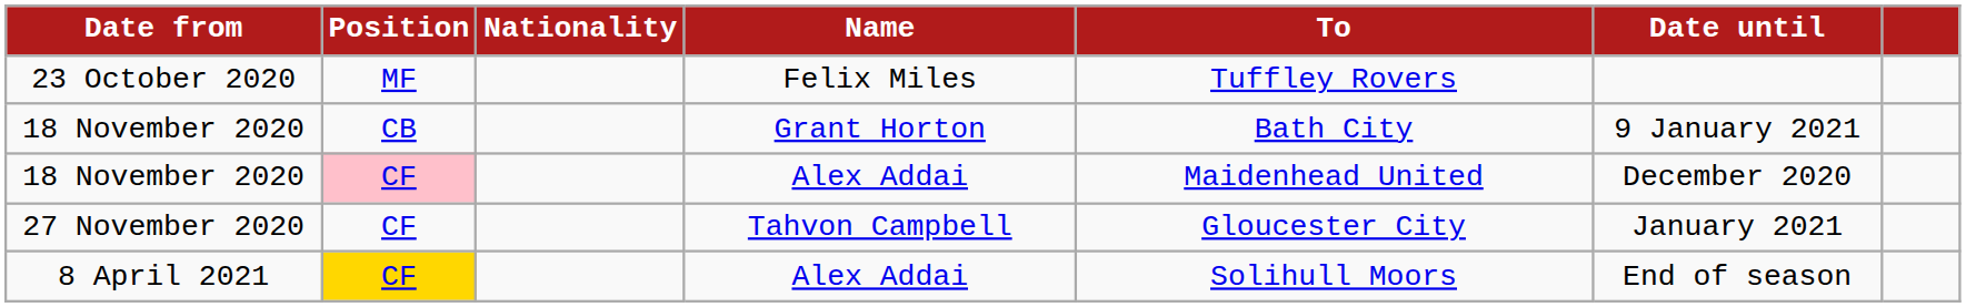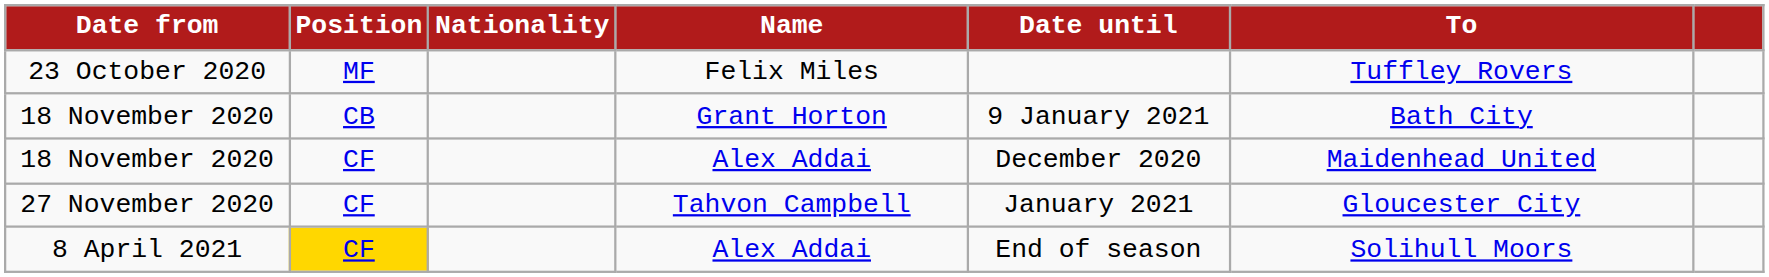columns swapped: To <-> Date until
18 November 2020 / Alex Addai | Position: pink background -> no background
